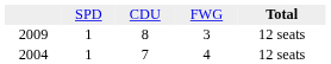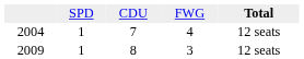rows swapped: 2009 <-> 2004
